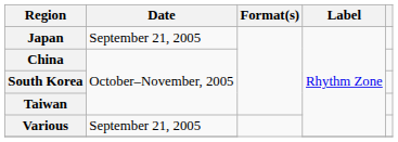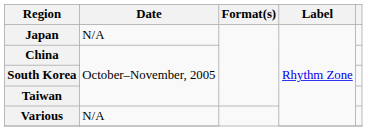Japan | Date: September 21, 2005 -> N/A
Various | Date: September 21, 2005 -> N/A
